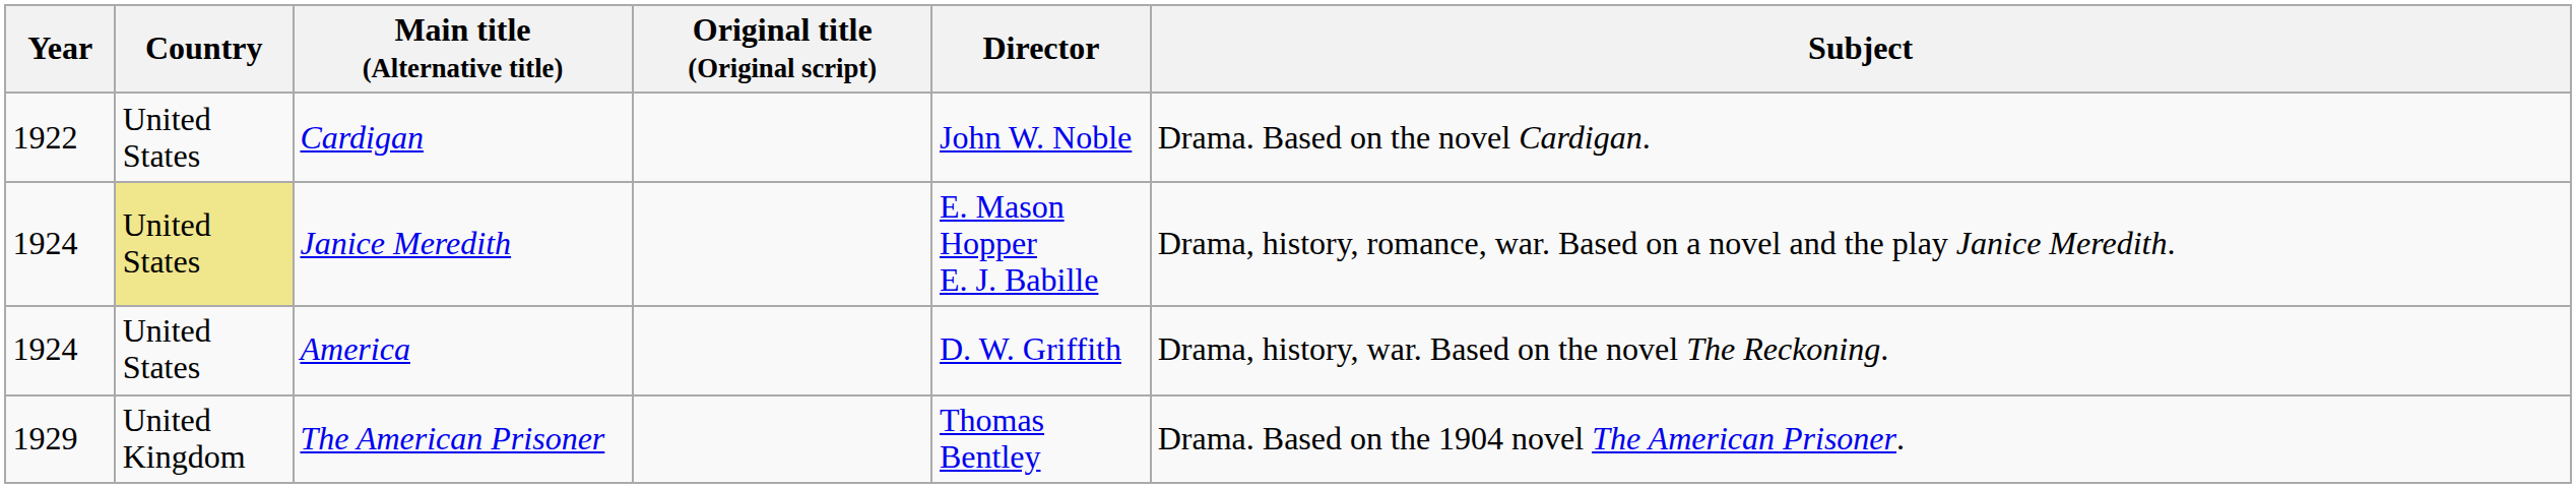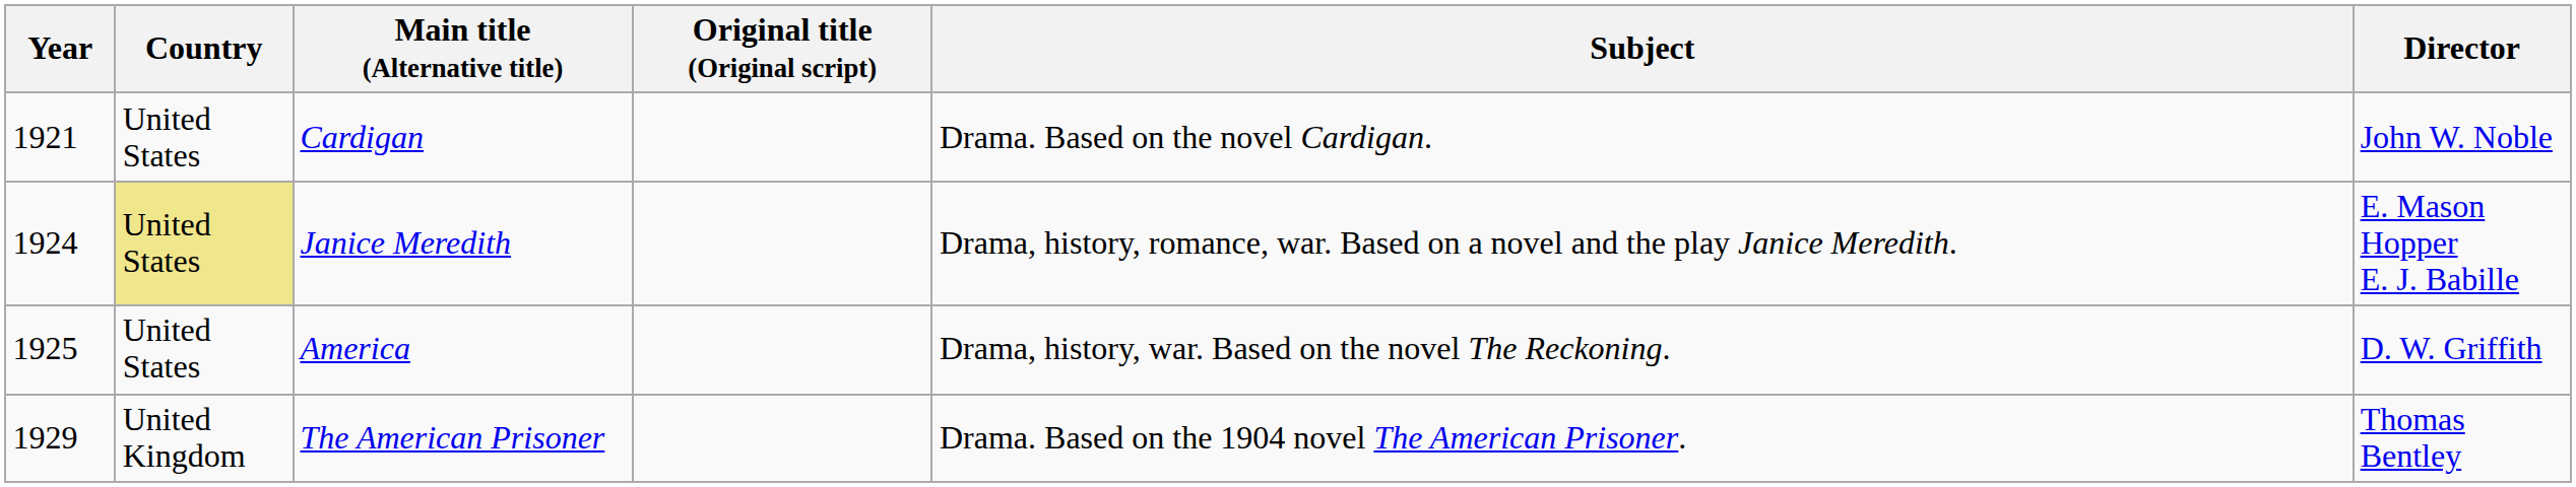columns swapped: Director <-> Subject
Cardigan | Year: 1922 -> 1921
America | Year: 1924 -> 1925
